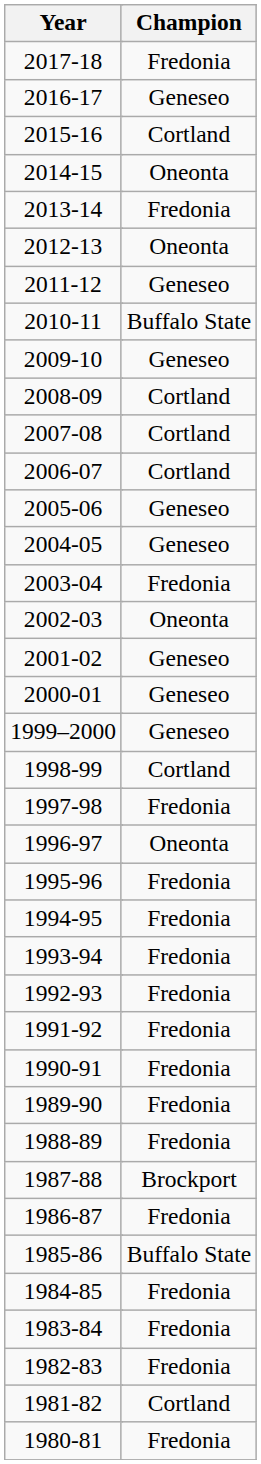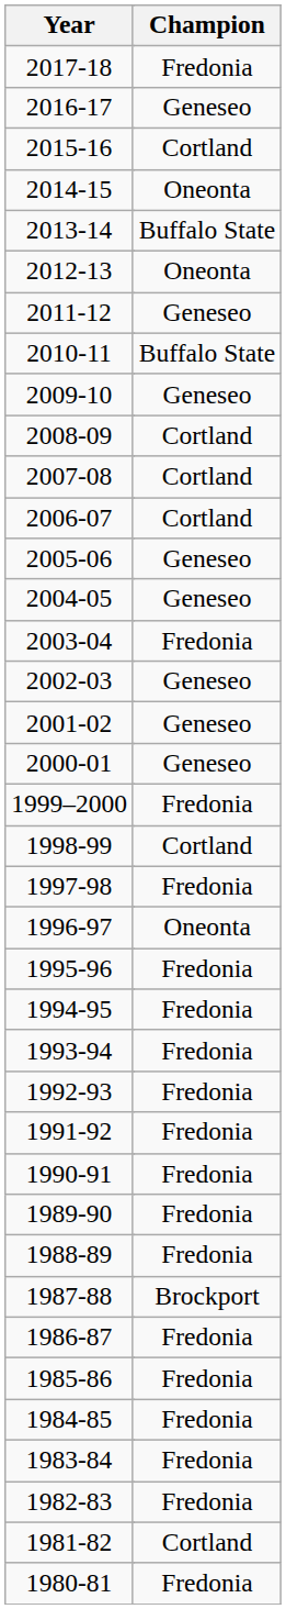2013-14 | Champion: Fredonia -> Buffalo State
2002-03 | Champion: Oneonta -> Geneseo
1999–2000 | Champion: Geneseo -> Fredonia
1985-86 | Champion: Buffalo State -> Fredonia
